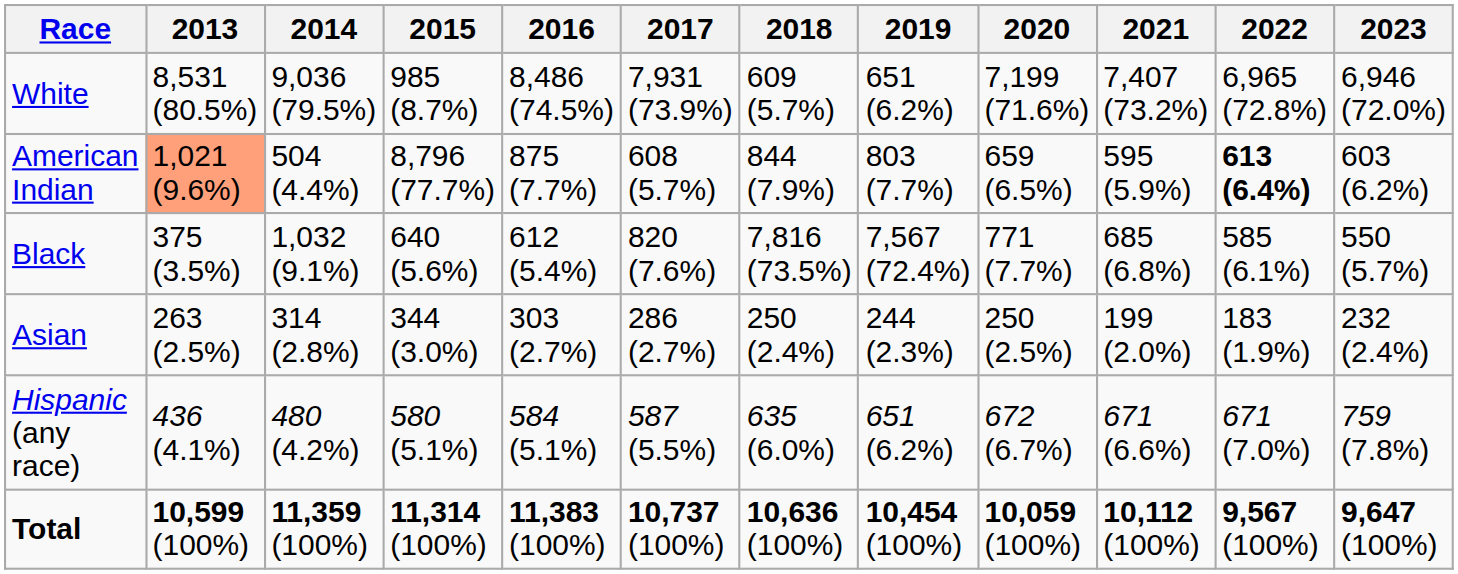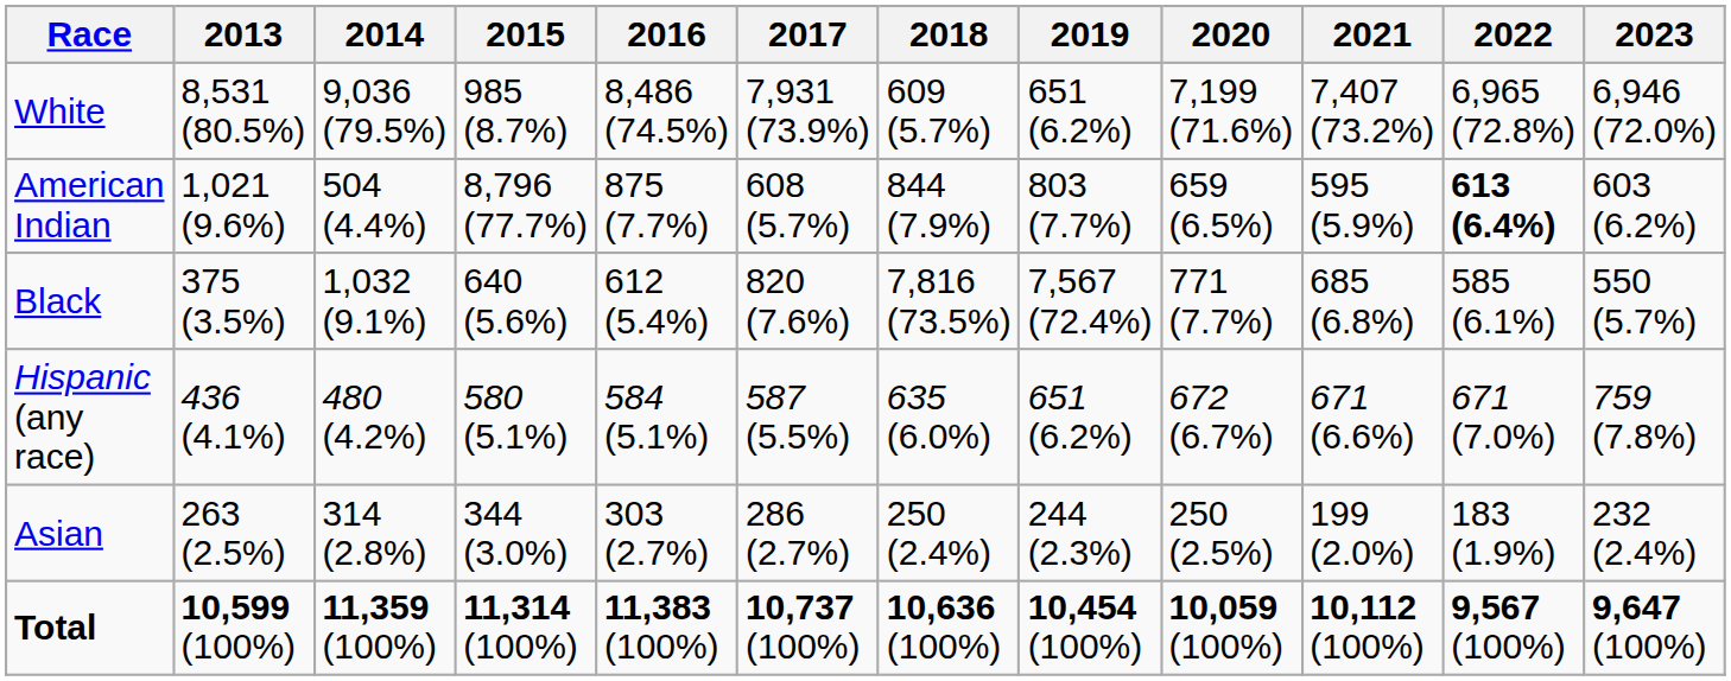American Indian | 2013: lightsalmon background -> no background
rows swapped: Asian <-> Hispanic (any race)
